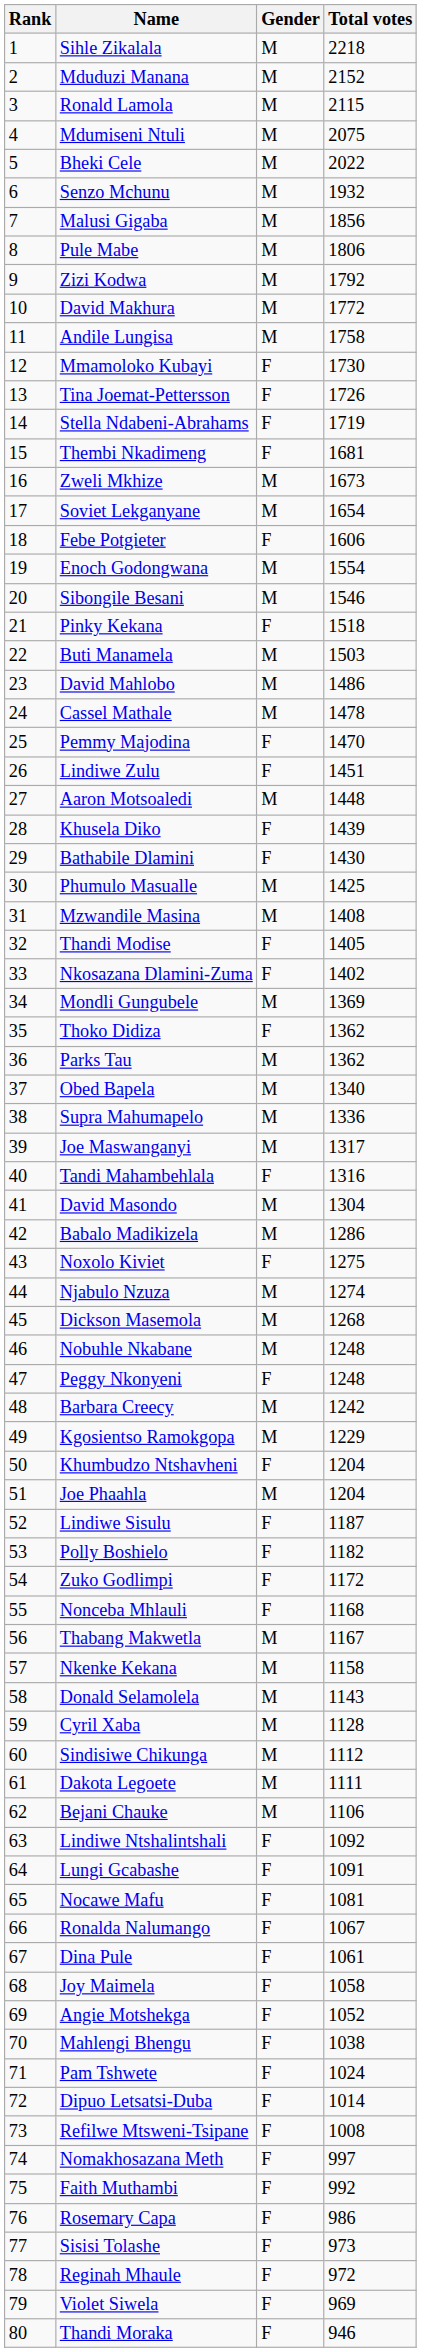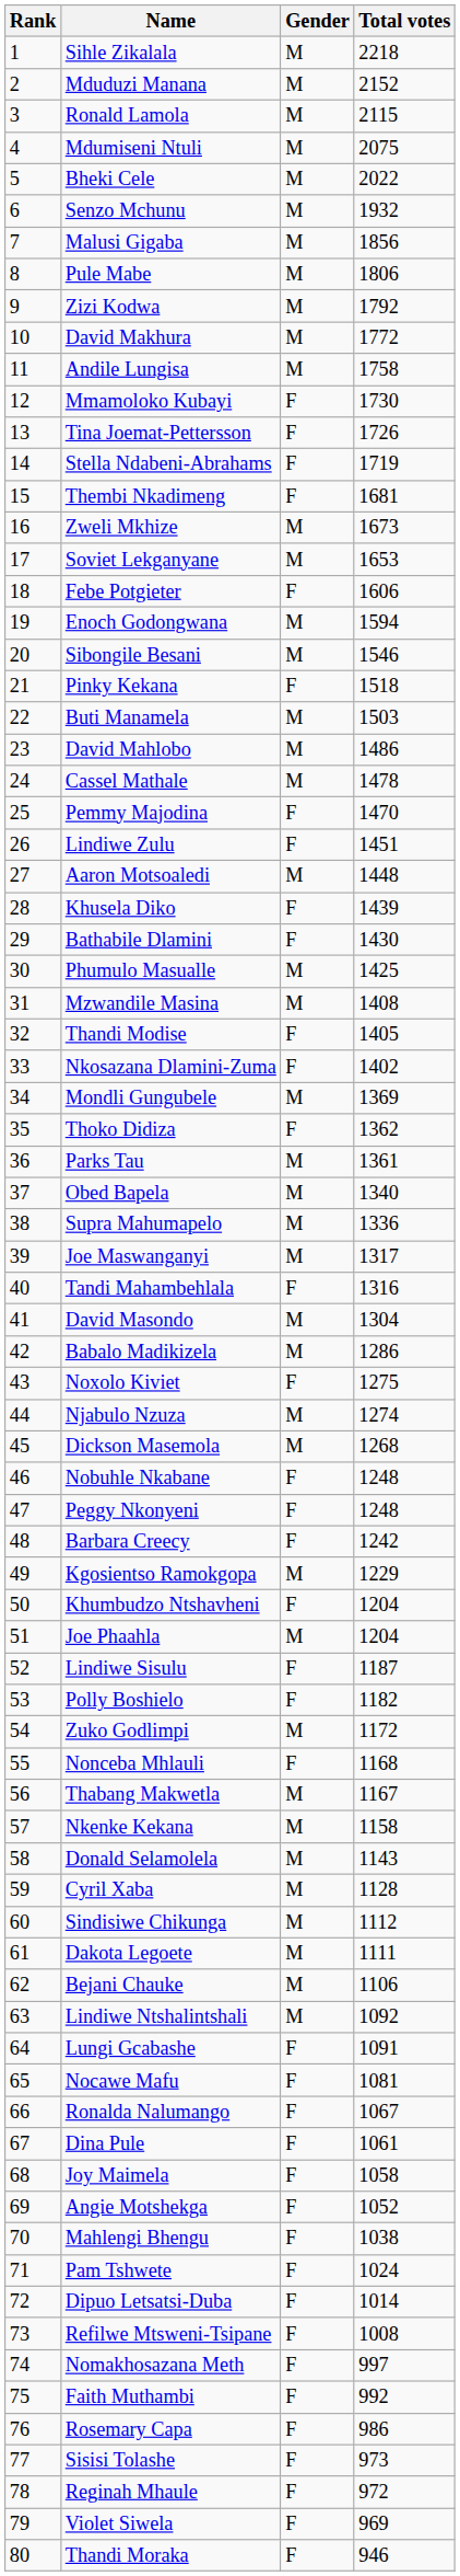Soviet Lekganyane | Total votes: 1654 -> 1653
Enoch Godongwana | Total votes: 1554 -> 1594
Parks Tau | Total votes: 1362 -> 1361
Nobuhle Nkabane | Gender: M -> F
Barbara Creecy | Gender: M -> F
Zuko Godlimpi | Gender: F -> M
Lindiwe Ntshalintshali | Gender: F -> M
